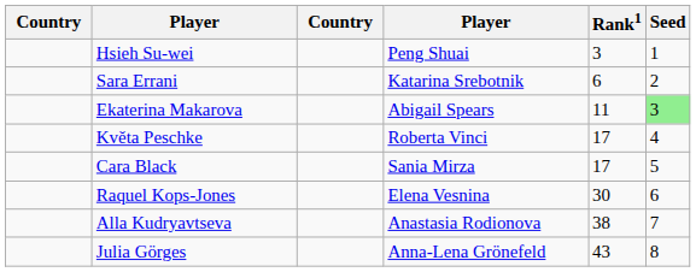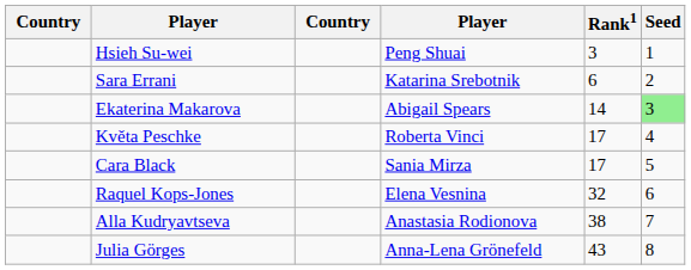Ekaterina Makarova | Rank1: 11 -> 14
Raquel Kops-Jones | Rank1: 30 -> 32
